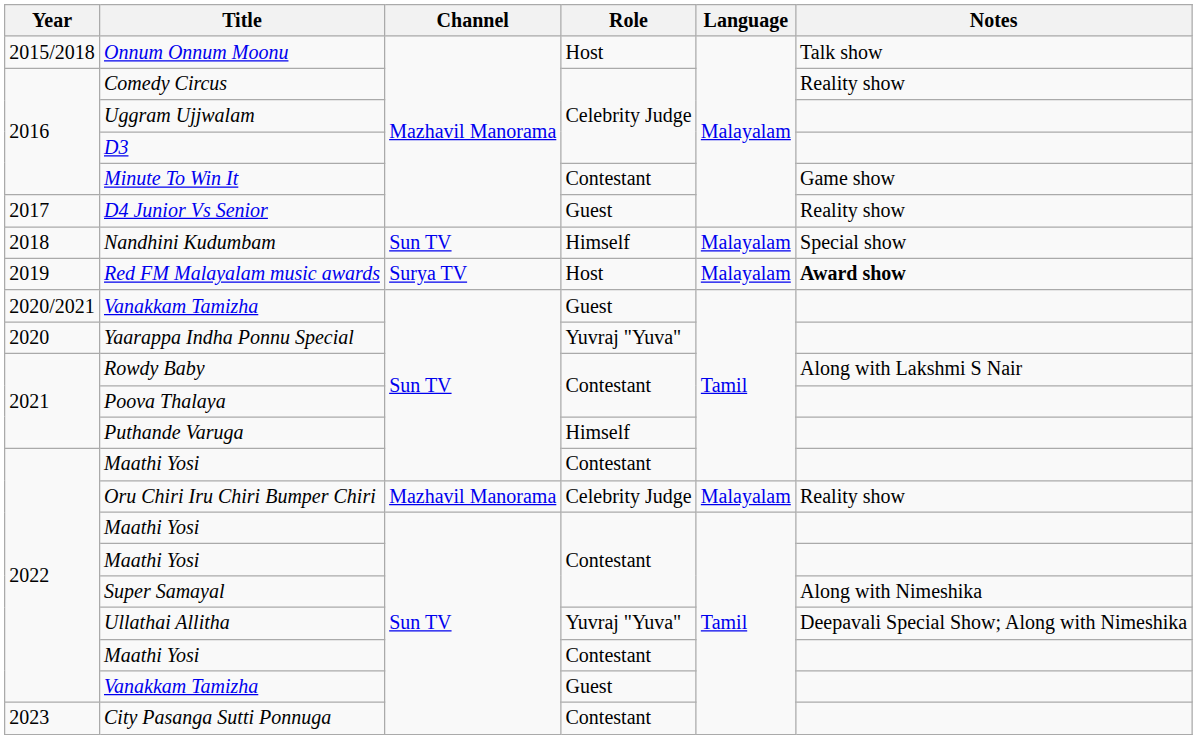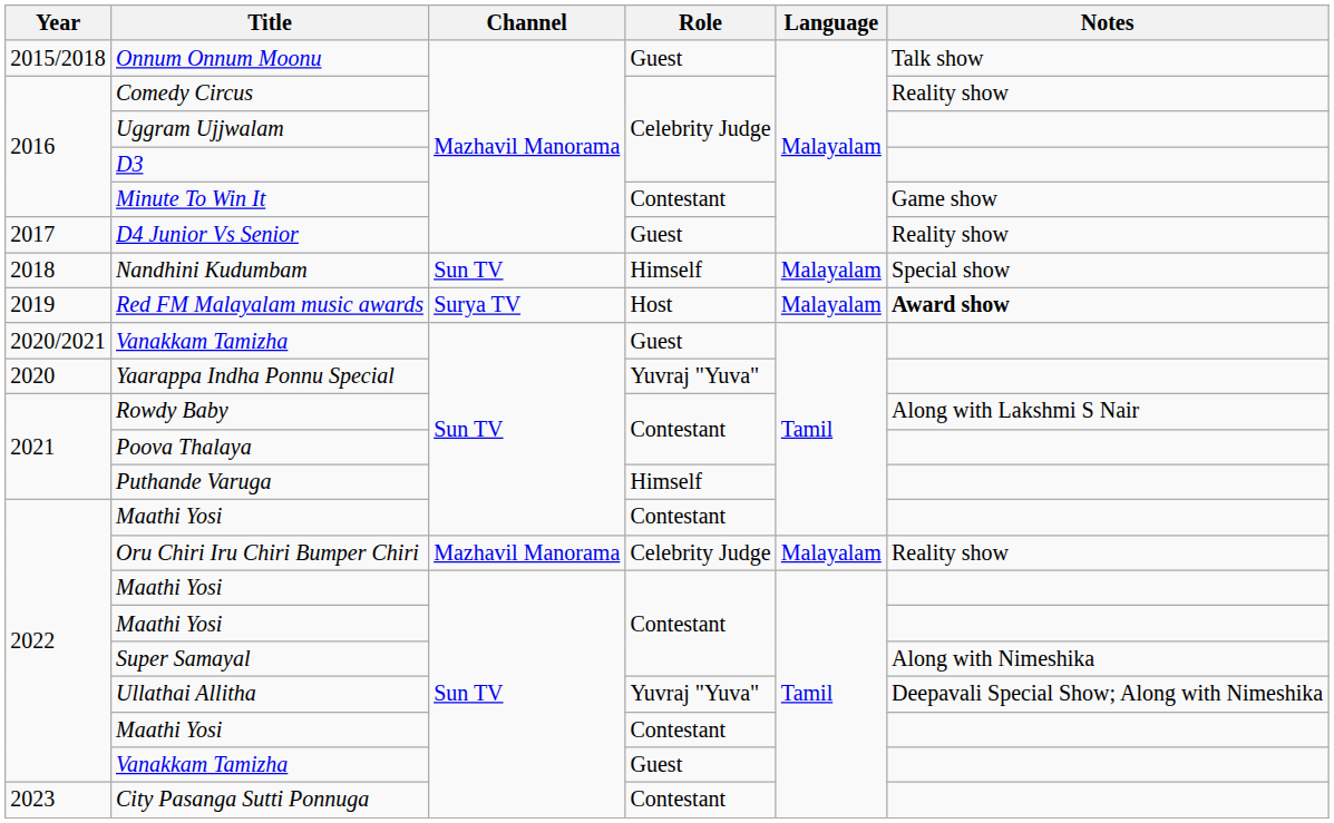Onnum Onnum Moonu | Role: Host -> Guest
